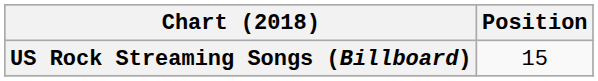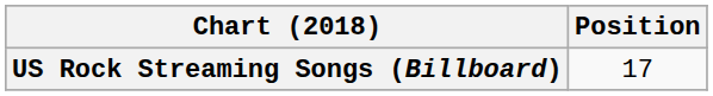US Rock Streaming Songs (Billboard) | Position: 15 -> 17
